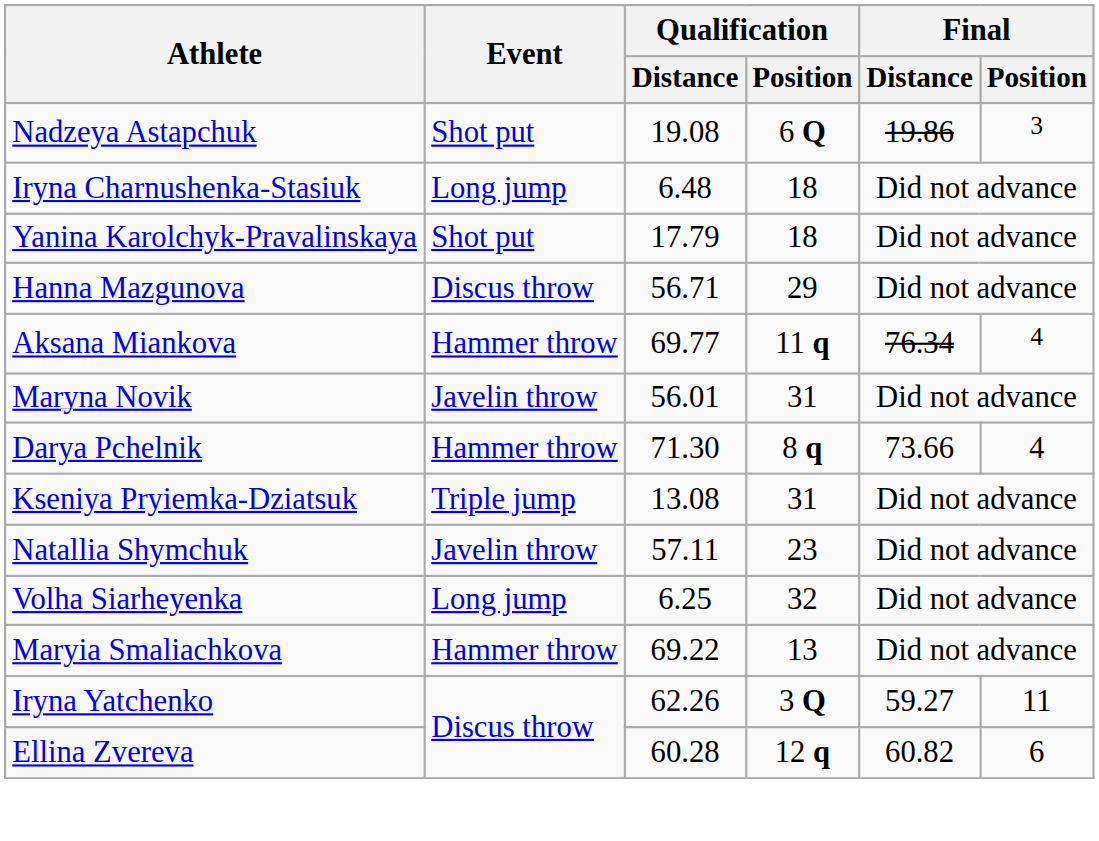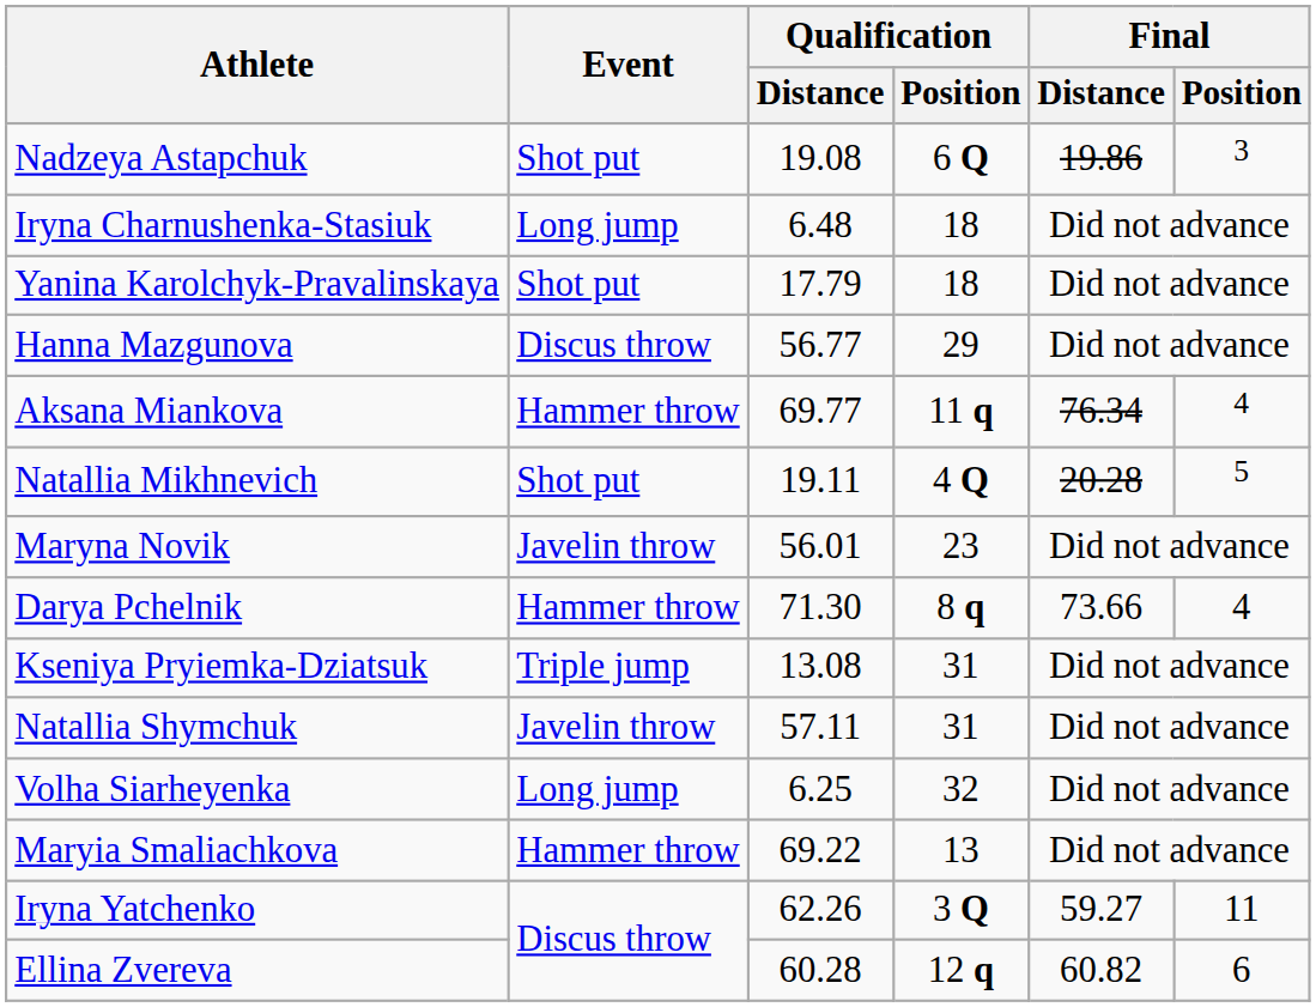Hanna Mazgunova | Qualification / Distance: 56.71 -> 56.77
+ row: Natallia Mikhnevich | Shot put | 19.11 | 4 Q | 20.28 | 5
Maryna Novik | Qualification / Position: 31 -> 23
Natallia Shymchuk | Qualification / Position: 23 -> 31
